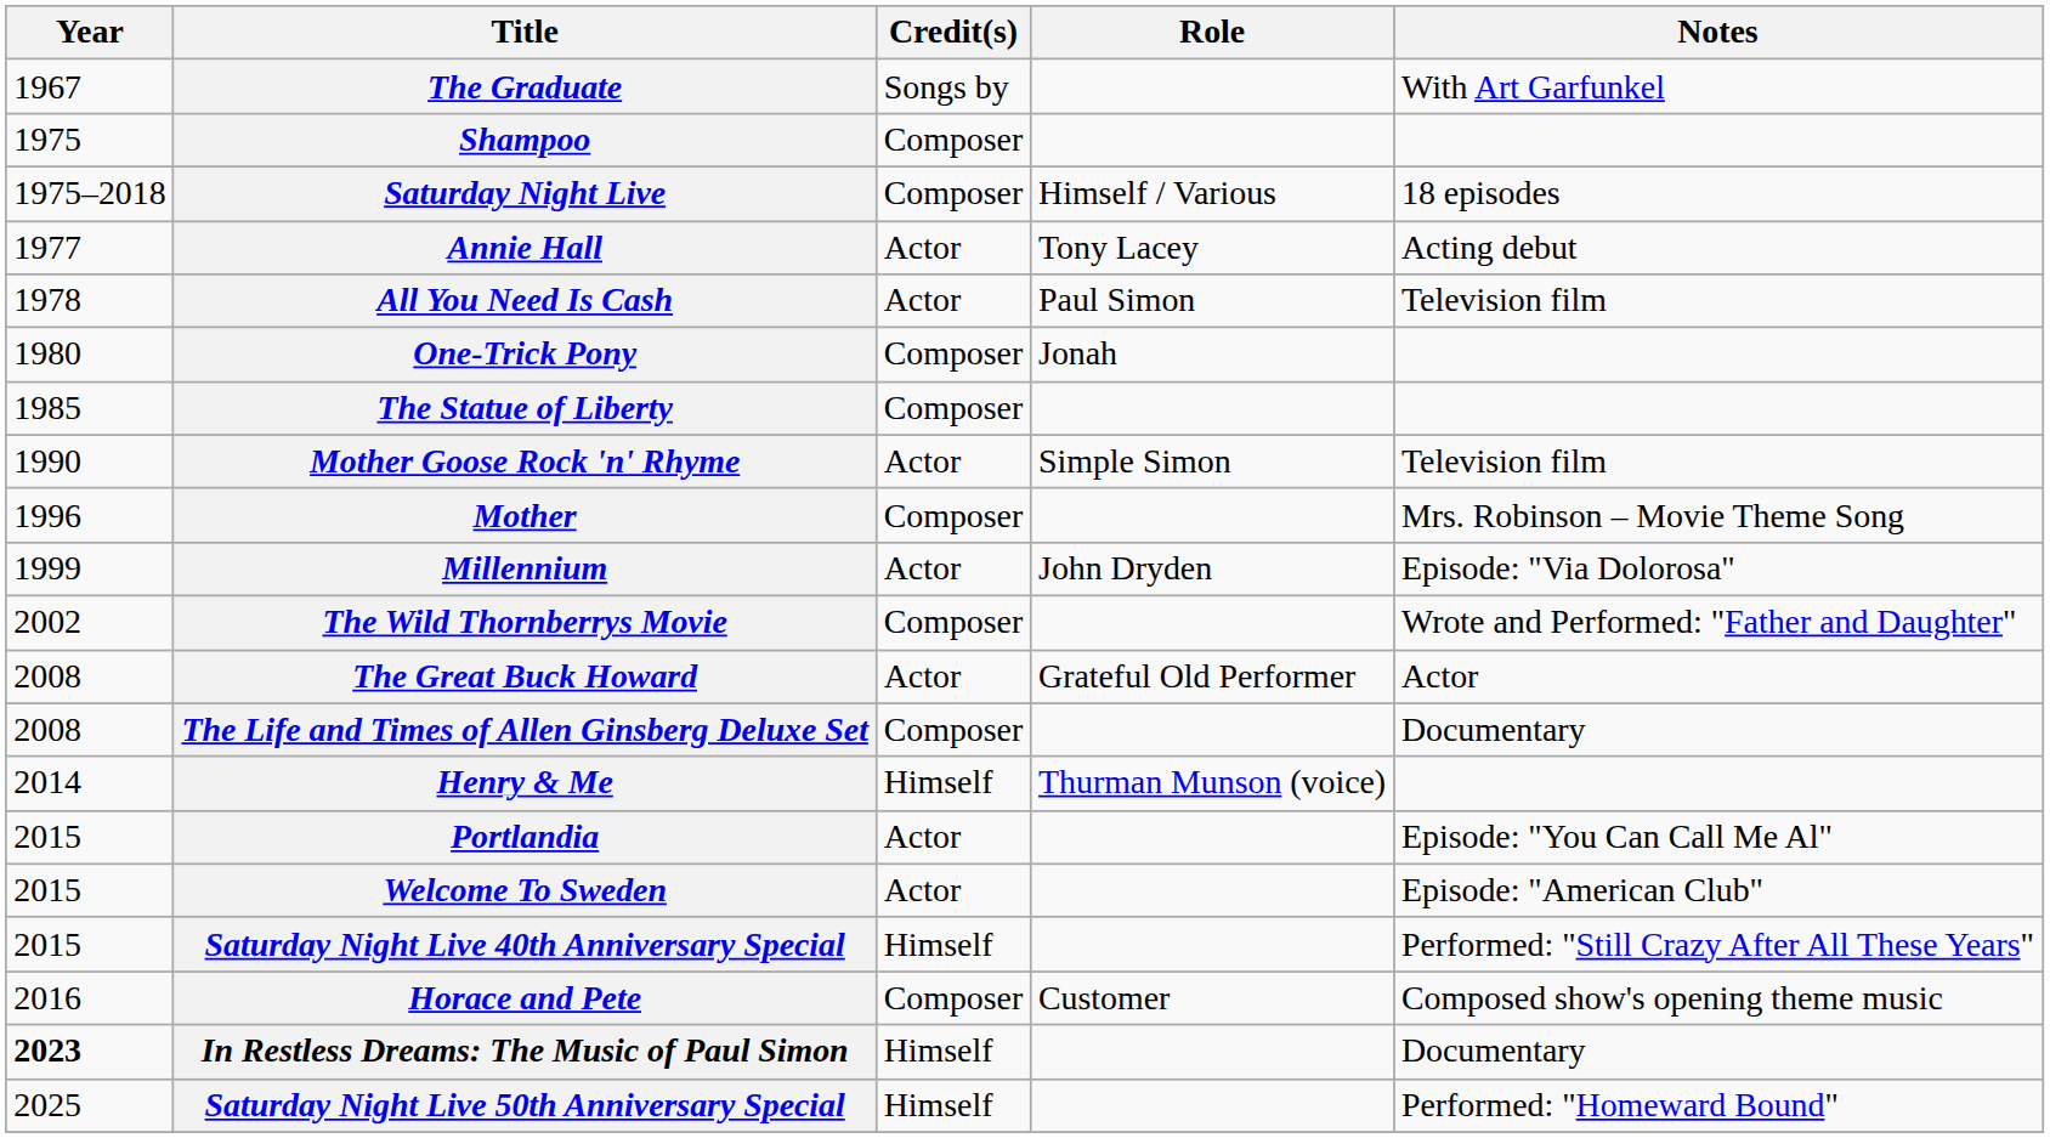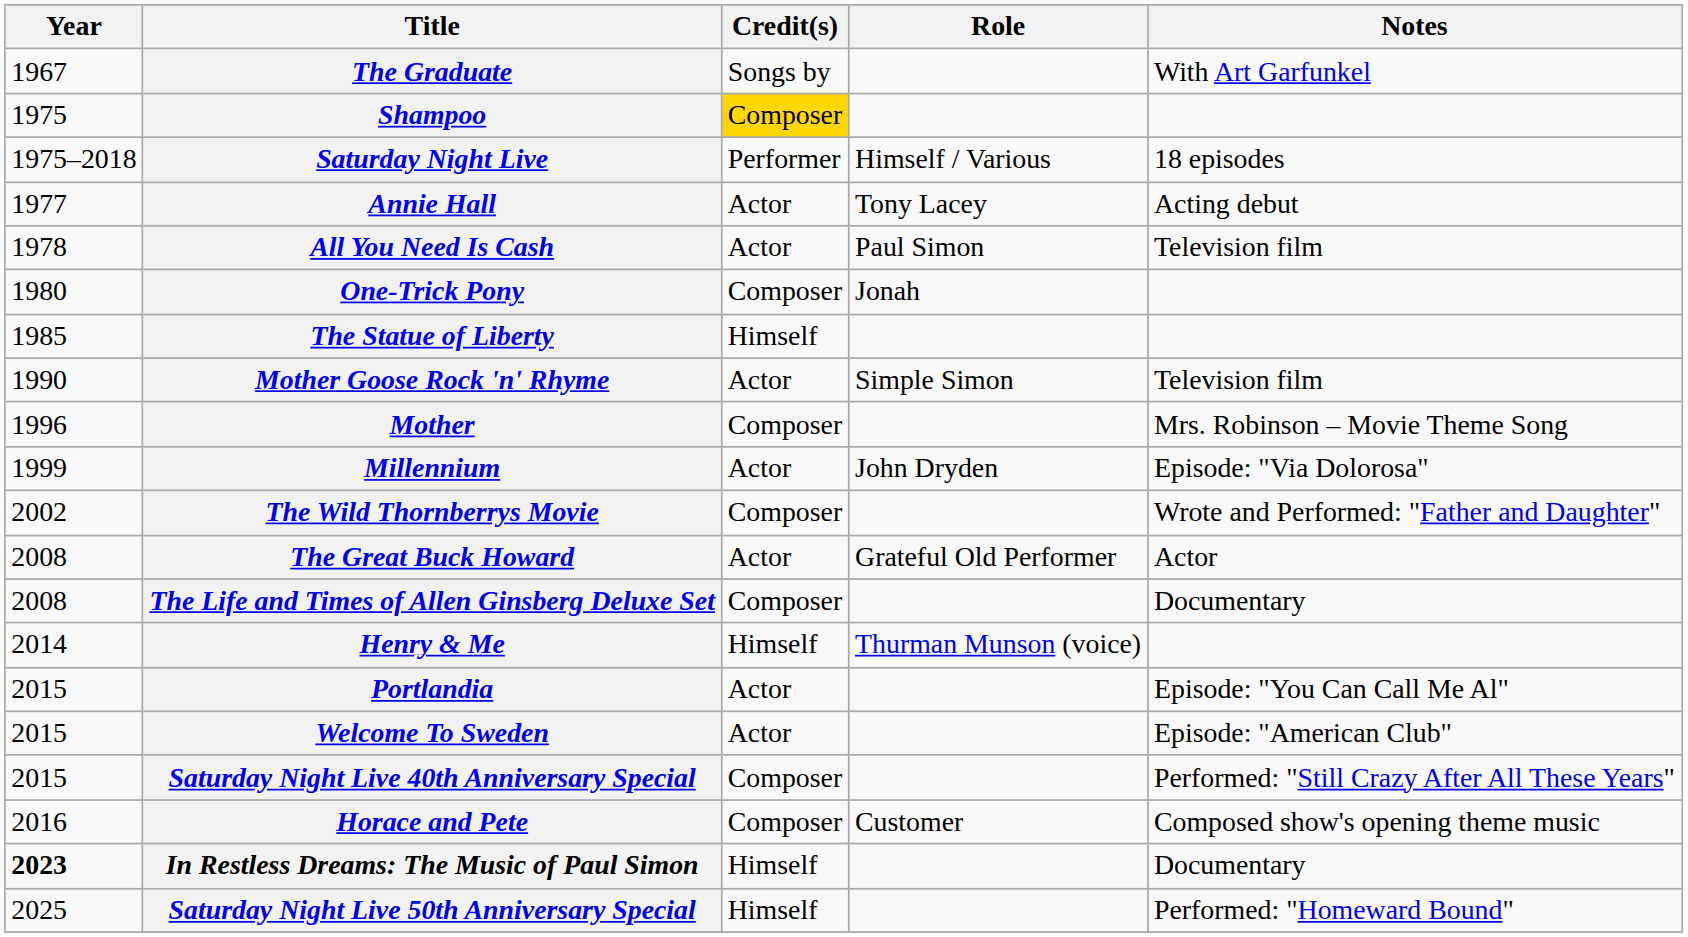Shampoo | Credit(s): no background -> gold background
Saturday Night Live | Credit(s): Composer -> Performer
The Statue of Liberty | Credit(s): Composer -> Himself
Saturday Night Live 40th Anniversary Special | Credit(s): Himself -> Composer
